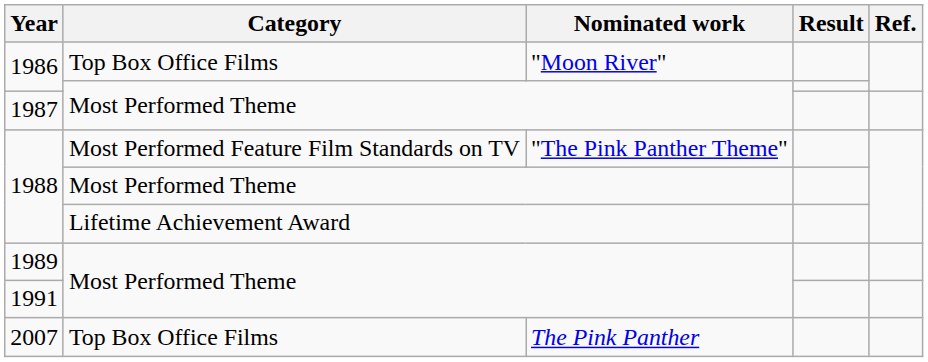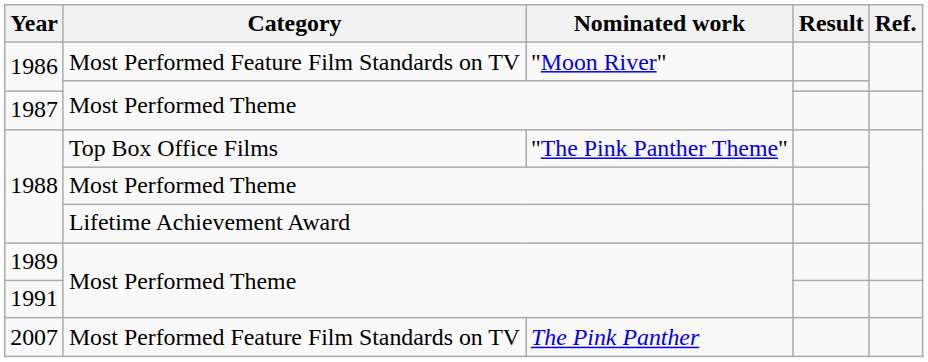1986 / "Moon River" | Category: Top Box Office Films -> Most Performed Feature Film Standards on TV
1988 / "The Pink Panther Theme" | Category: Most Performed Feature Film Standards on TV -> Top Box Office Films
2007 | Category: Top Box Office Films -> Most Performed Feature Film Standards on TV
